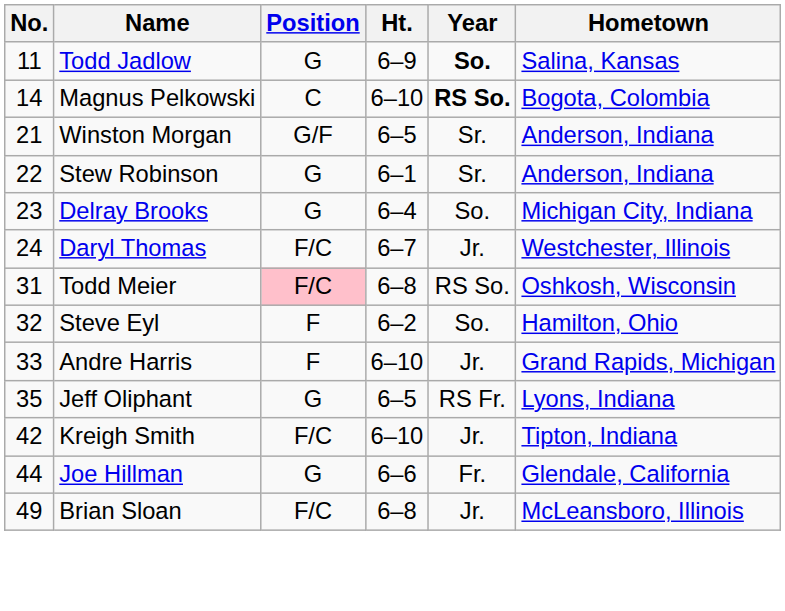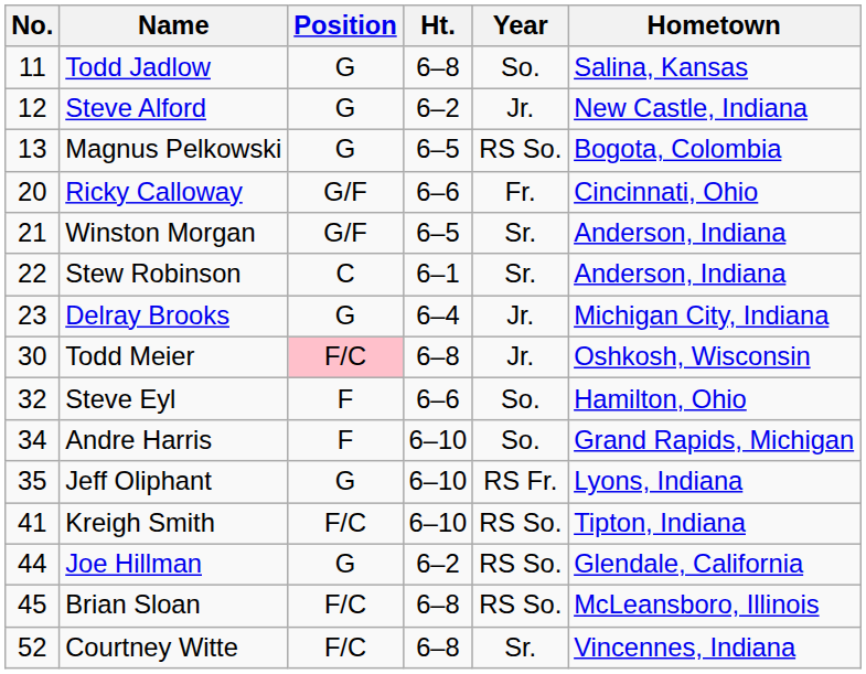Todd Jadlow | Ht.: 6–9 -> 6–8
Todd Jadlow | Year: bold -> normal
+ row: 12 | Steve Alford | G | 6–2 | Jr. | New Castle, Indiana
Magnus Pelkowski | No.: 14 -> 13
Magnus Pelkowski | Position: C -> G
Magnus Pelkowski | Ht.: 6–10 -> 6–5
Magnus Pelkowski | Year: bold -> normal
+ row: 20 | Ricky Calloway | G/F | 6–6 | Fr. | Cincinnati, Ohio
Stew Robinson | Position: G -> C
Delray Brooks | Year: So. -> Jr.
- row: 24 | Daryl Thomas | F/C | 6–7 | Jr. | Westchester, Illinois
Todd Meier | No.: 31 -> 30
Todd Meier | Year: RS So. -> Jr.
Steve Eyl | Ht.: 6–2 -> 6–6
Andre Harris | No.: 33 -> 34
Andre Harris | Year: Jr. -> So.
Jeff Oliphant | Ht.: 6–5 -> 6–10
Kreigh Smith | No.: 42 -> 41
Kreigh Smith | Year: Jr. -> RS So.
Joe Hillman | Ht.: 6–6 -> 6–2
Joe Hillman | Year: Fr. -> RS So.
Brian Sloan | No.: 49 -> 45
Brian Sloan | Year: Jr. -> RS So.
+ row: 52 | Courtney Witte | F/C | 6–8 | Sr. | Vincennes, Indiana
